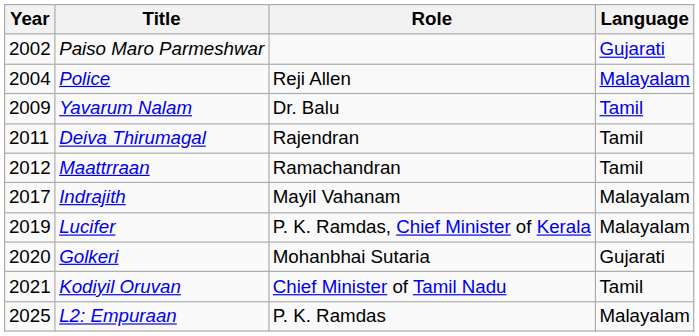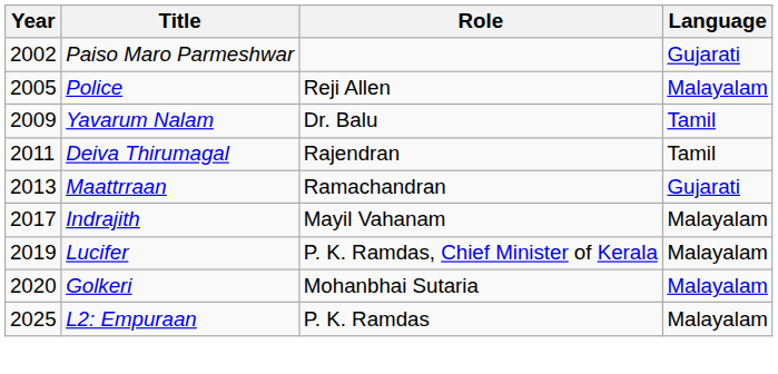Police | Year: 2004 -> 2005
Maattrraan | Year: 2012 -> 2013
Maattrraan | Language: Tamil -> Gujarati
Golkeri | Language: Gujarati -> Malayalam
- row: 2021 | Kodiyil Oruvan | Chief Minister of Tamil Nadu | Tamil
